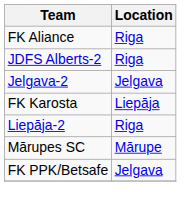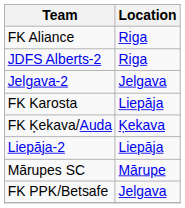+ row: FK Ķekava/Auda | Ķekava
Liepāja-2 | Location: Riga -> Liepāja
